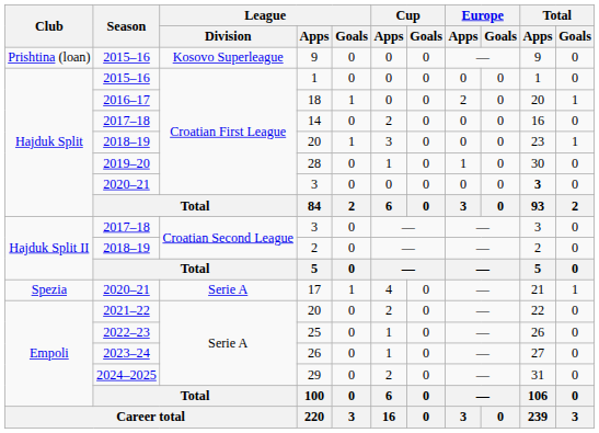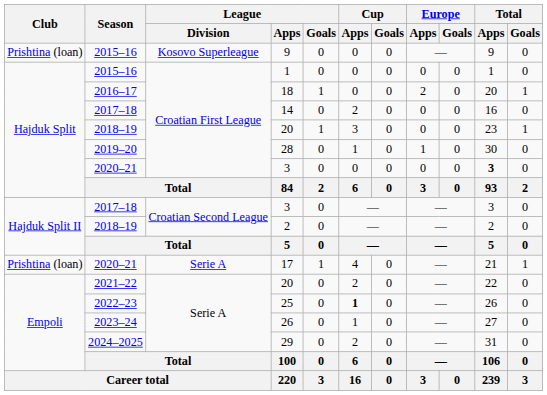17 | Club: Spezia -> Prishtina (loan)
25 | Cup / Apps: normal -> bold
